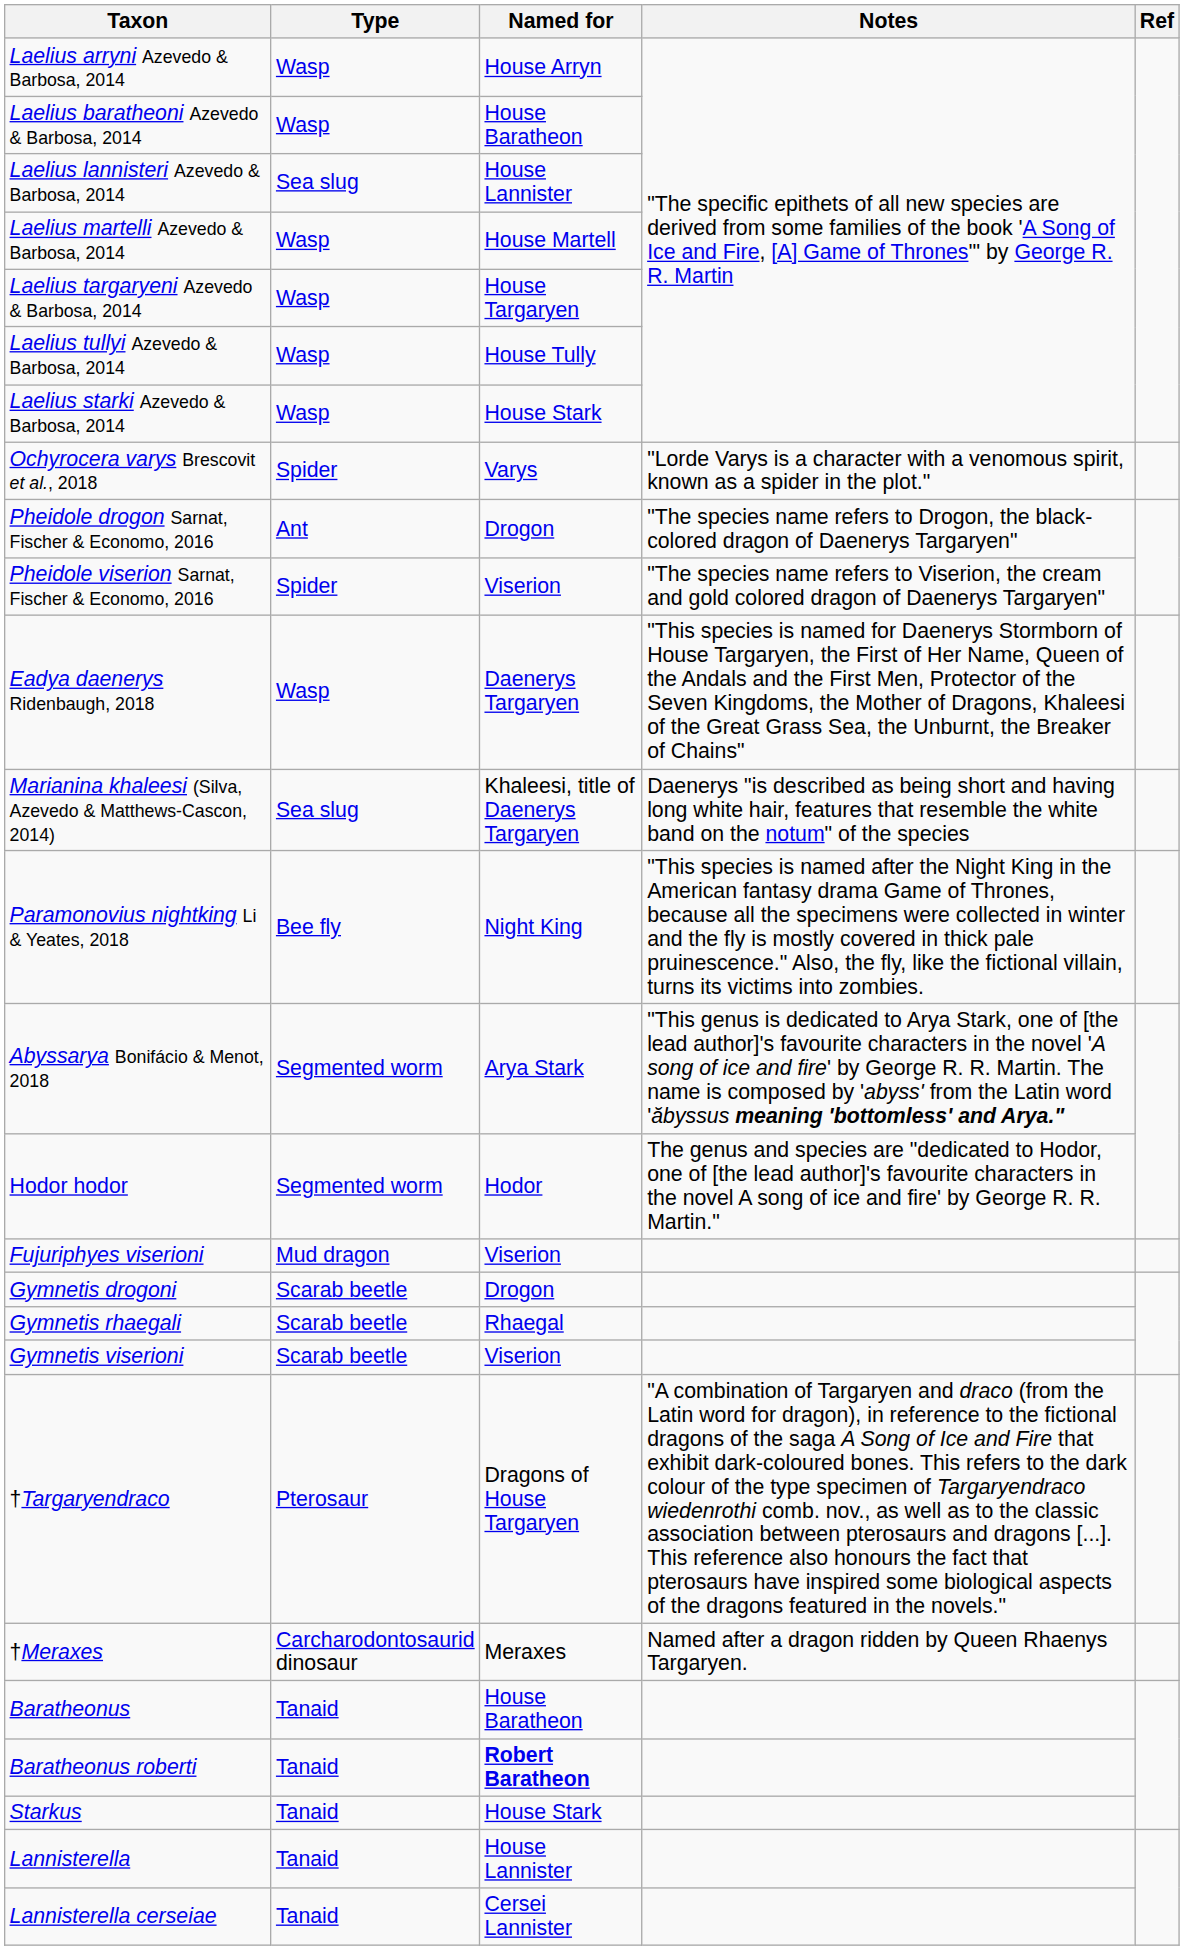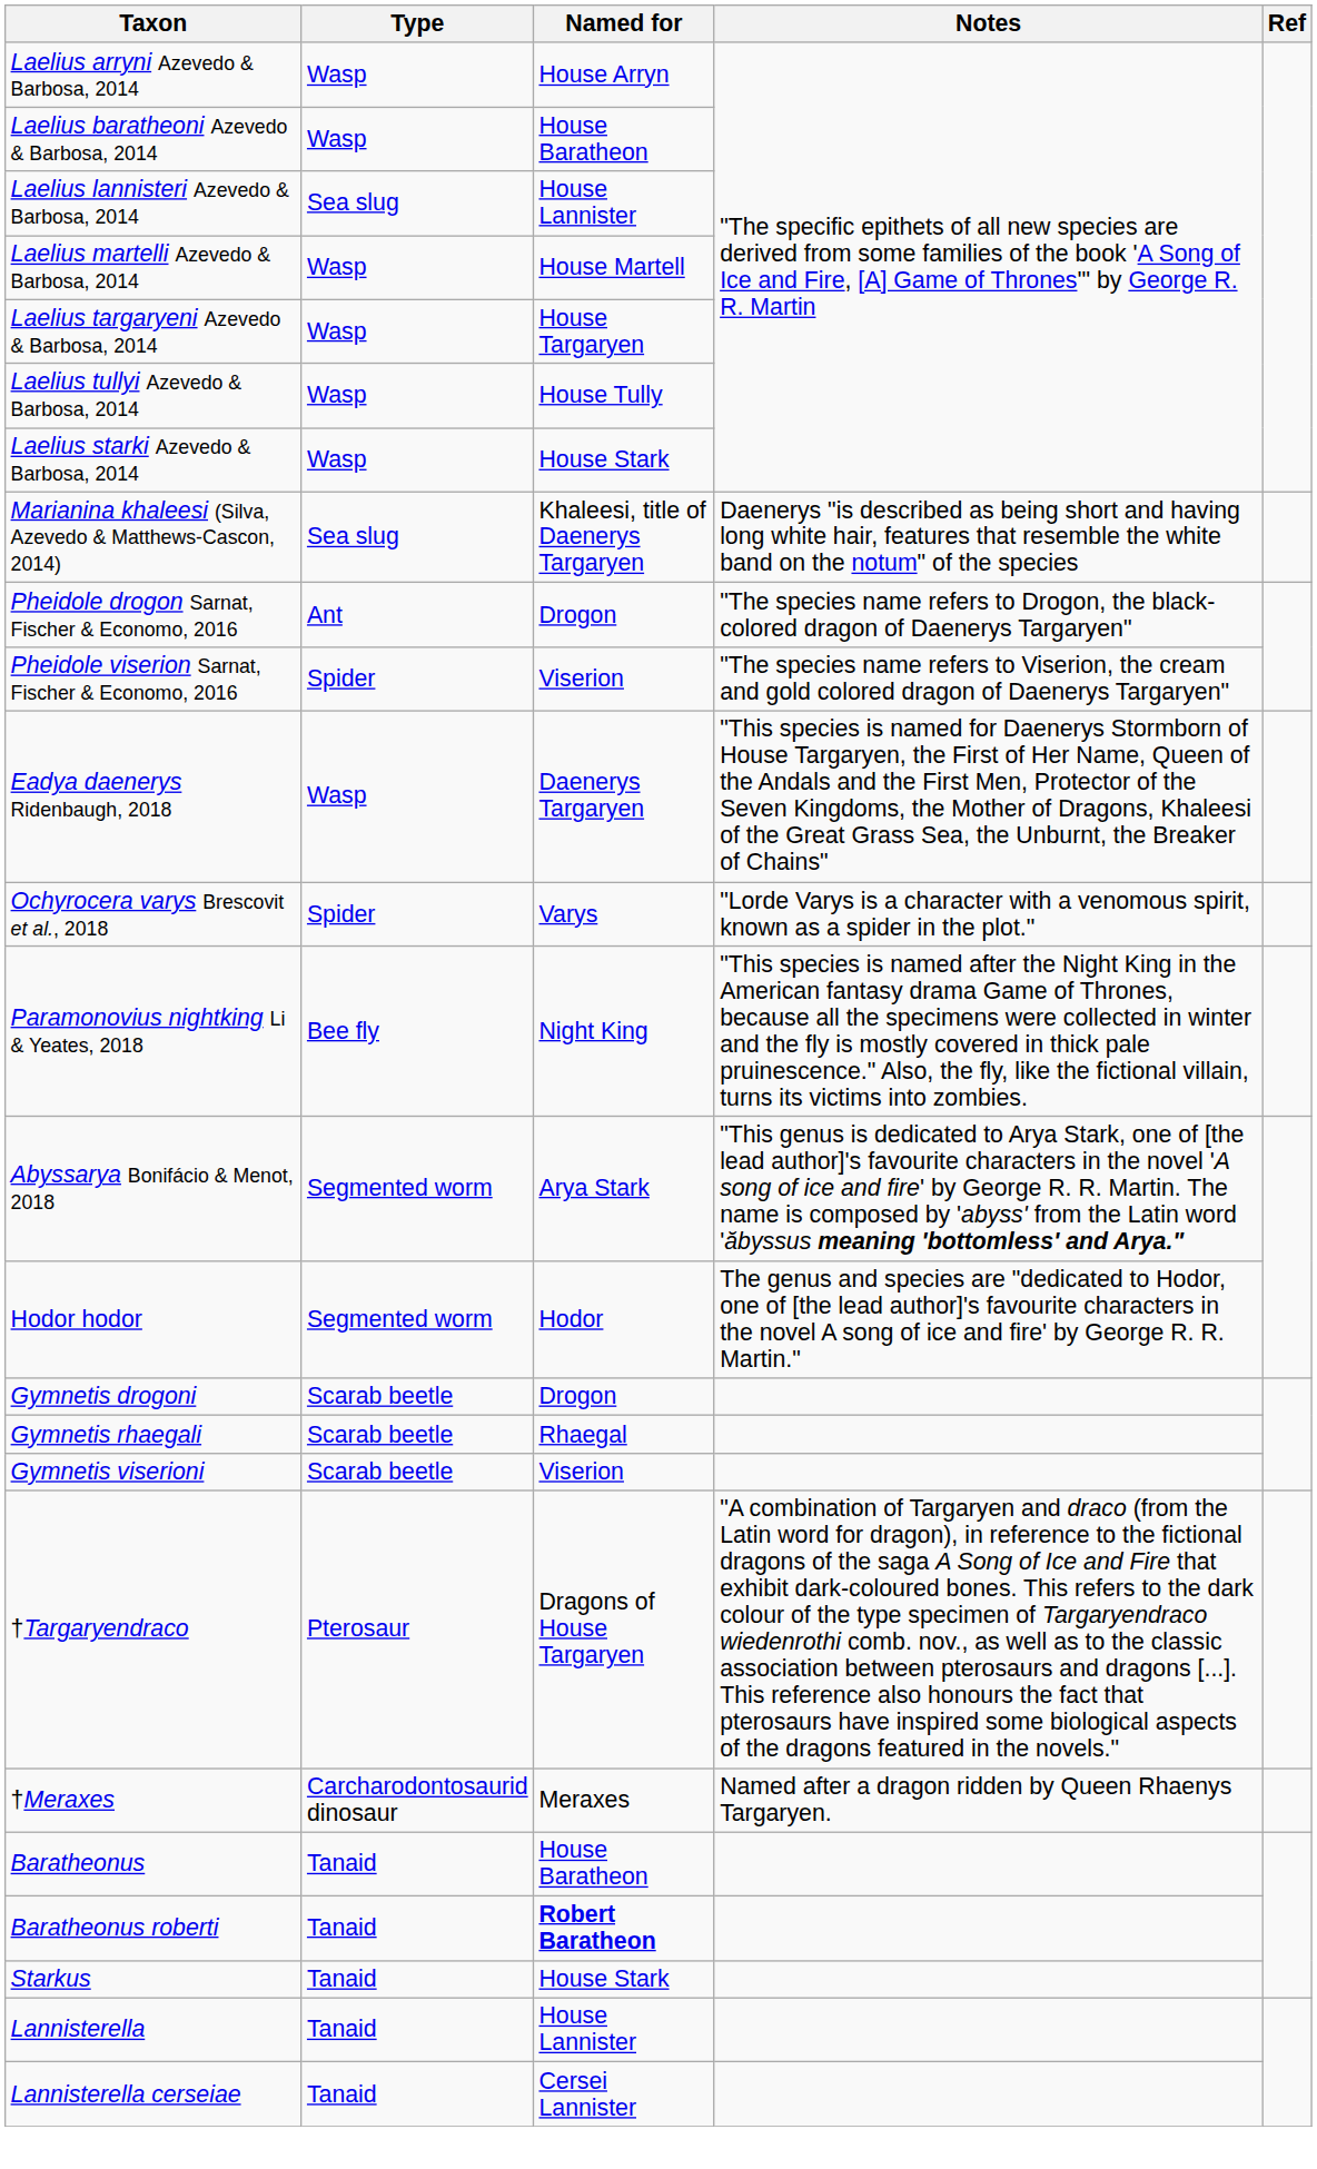rows swapped: Marianina khaleesi (Silva, Azevedo & Matthews-Cascon, 2014) <-> Ochyrocera varys Brescovit et al., 2018
- row: Fujuriphyes viserioni | Mud dragon | Viserion
